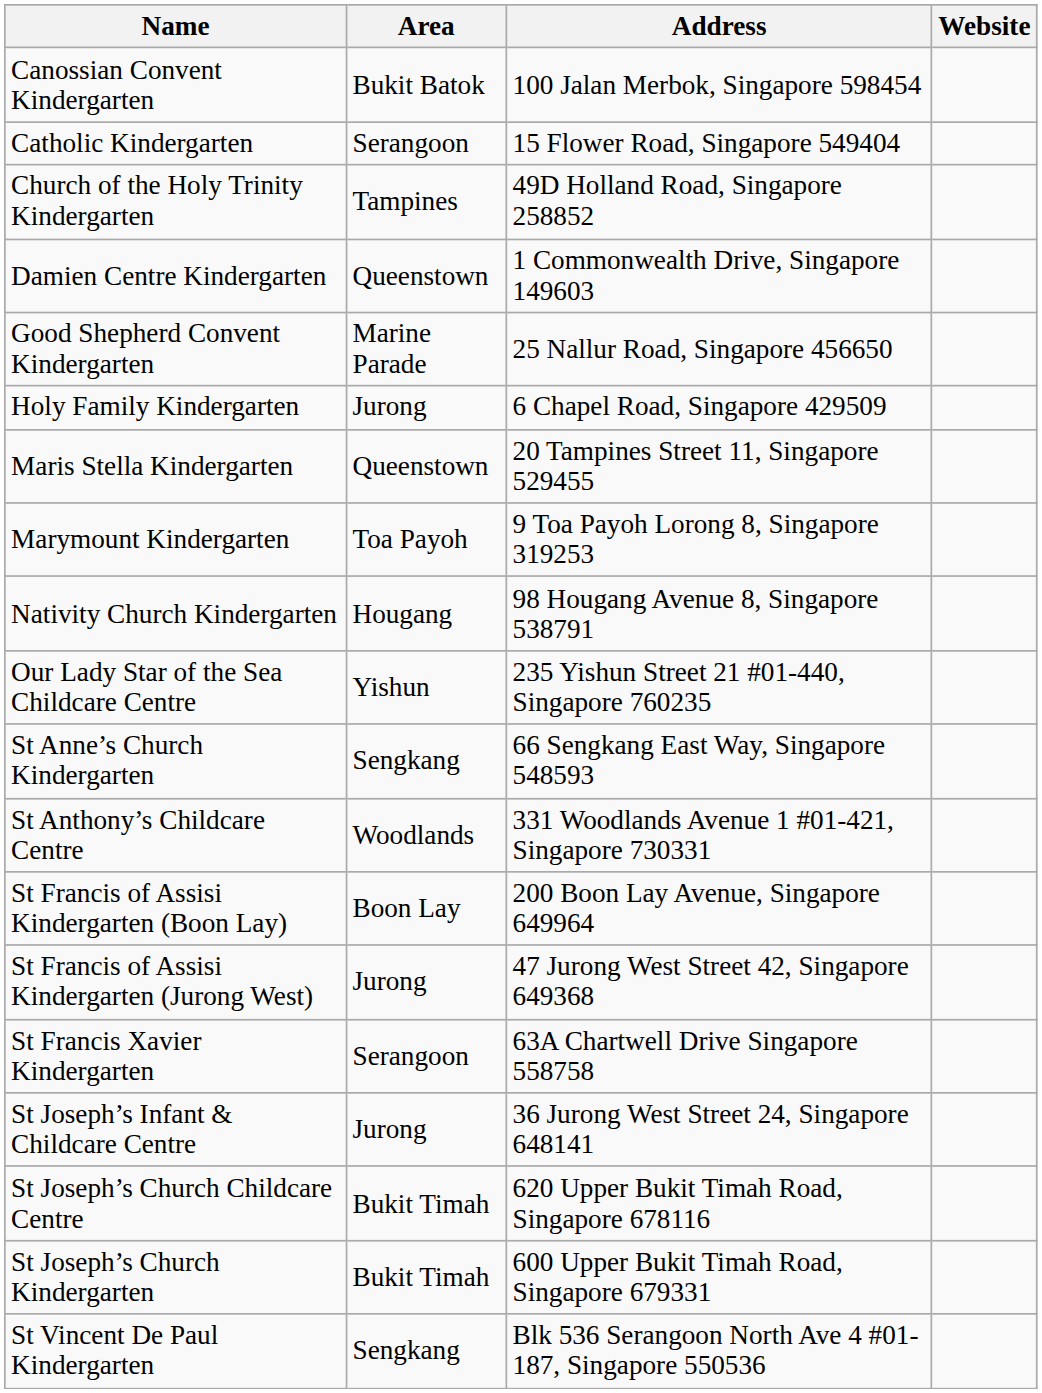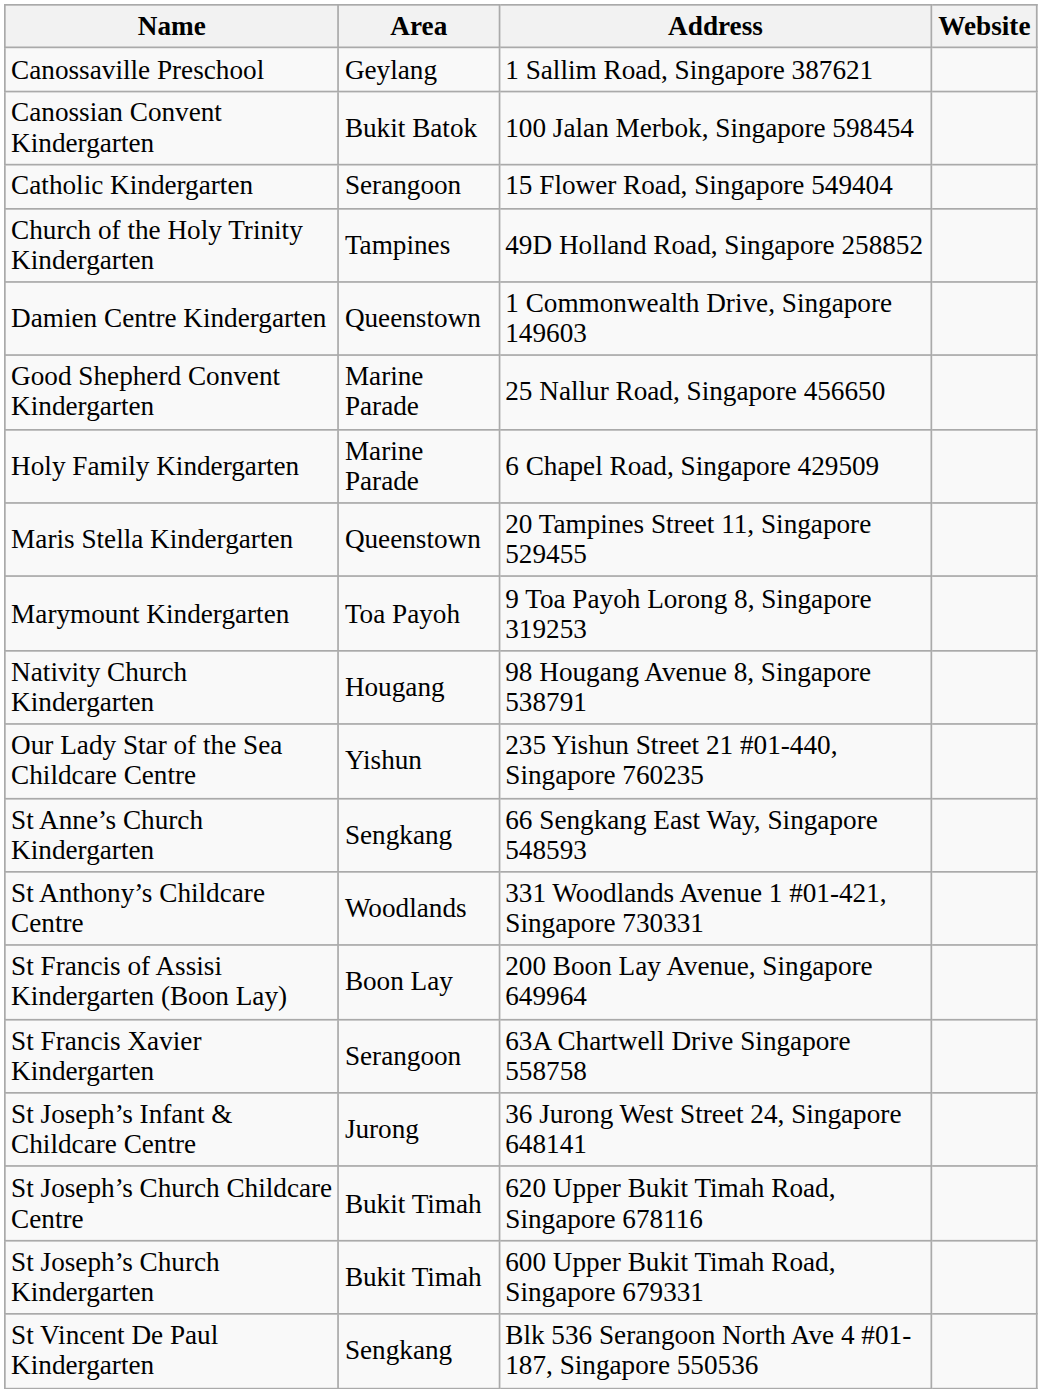+ row: Canossaville Preschool | Geylang | 1 Sallim Road, Singapore 387621
Holy Family Kindergarten | Area: Jurong -> Marine Parade
- row: St Francis of Assisi Kindergarten (Jurong West) | Jurong | 47 Jurong West Street 42, Singapore 649368
